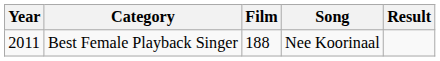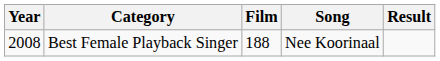Best Female Playback Singer | Year: 2011 -> 2008
